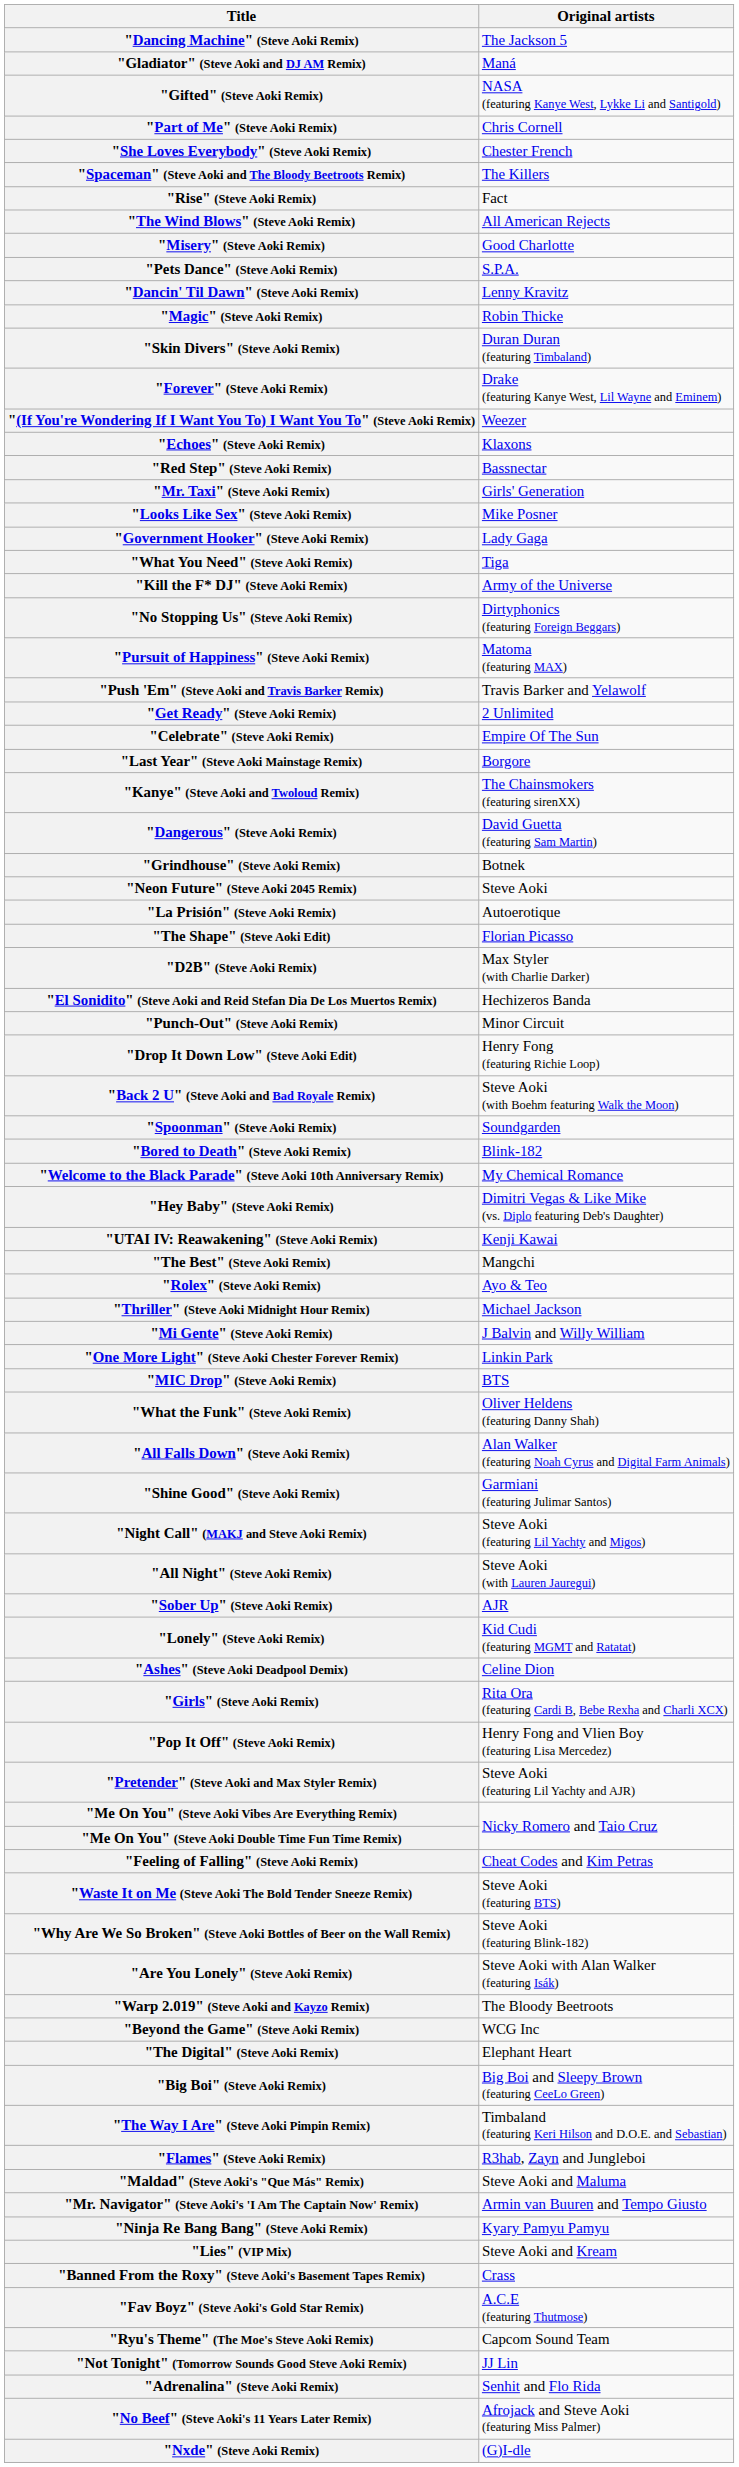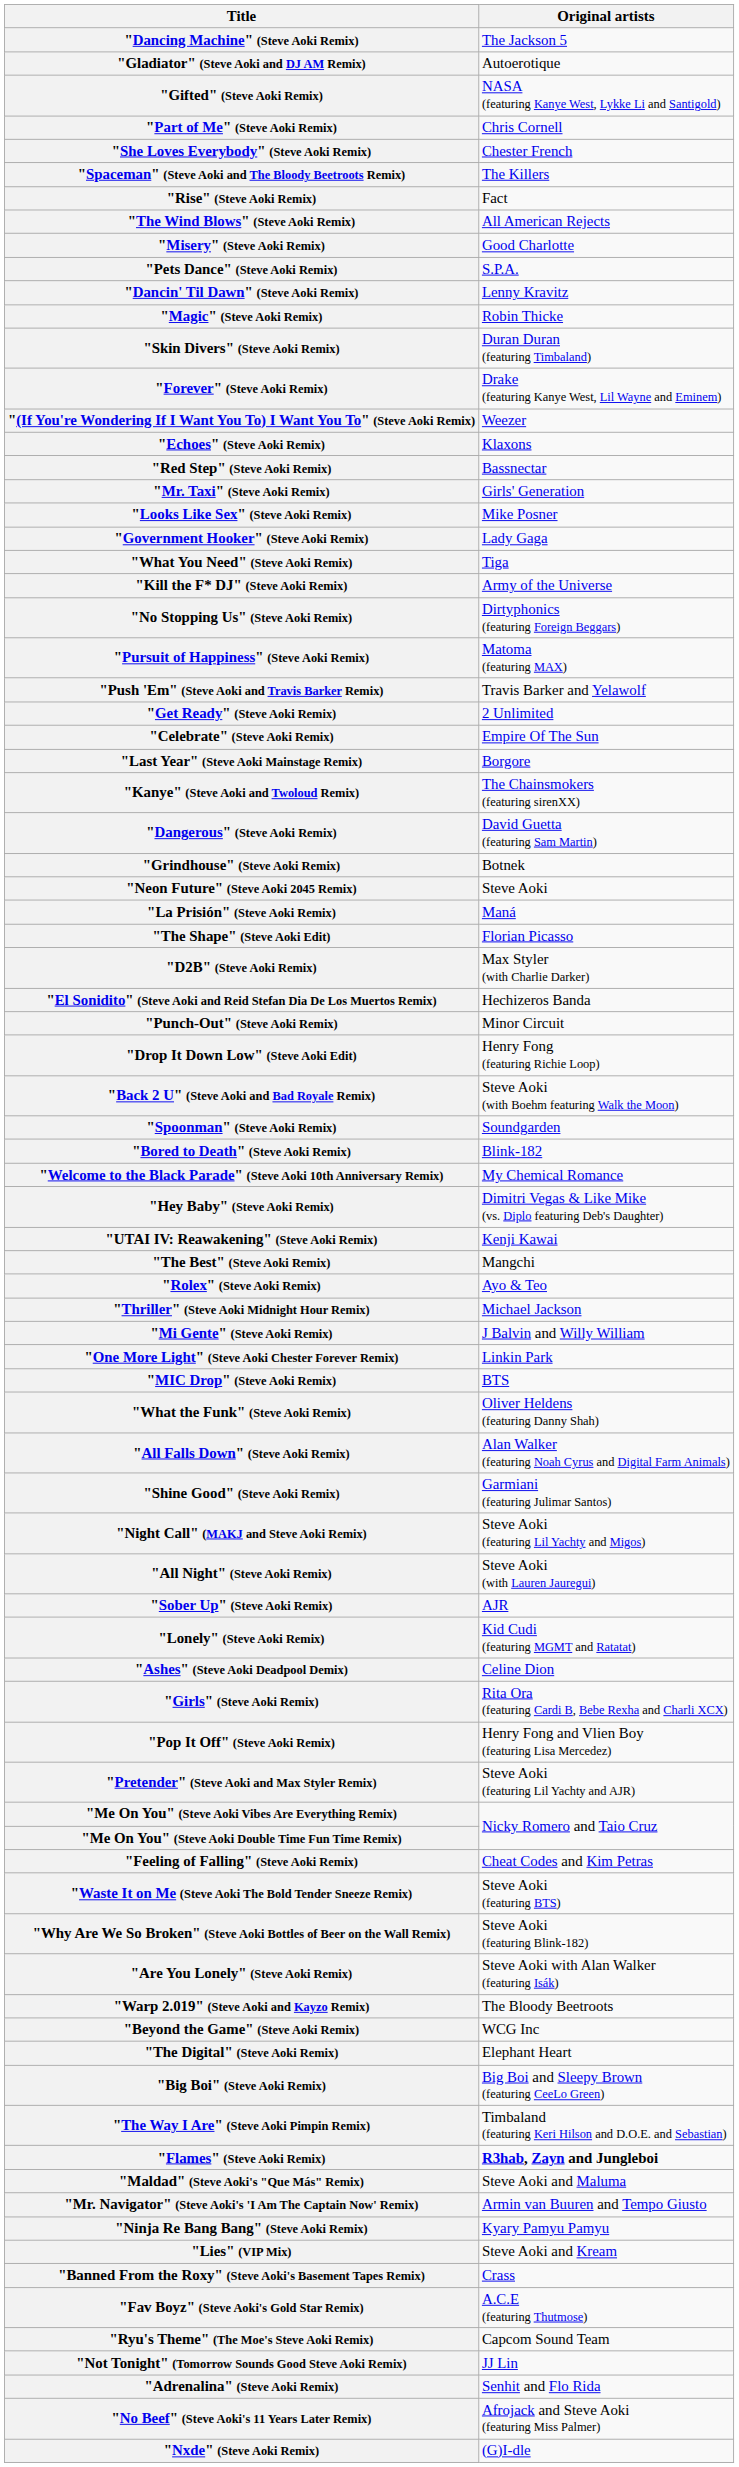"Gladiator" (Steve Aoki and DJ AM Remix) | Original artists: Maná -> Autoerotique
"La Prisión" (Steve Aoki Remix) | Original artists: Autoerotique -> Maná
"Flames" (Steve Aoki Remix) | Original artists: normal -> bold
